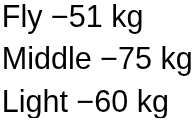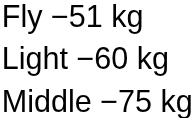rows swapped: Light −60 kg <-> Middle −75 kg
